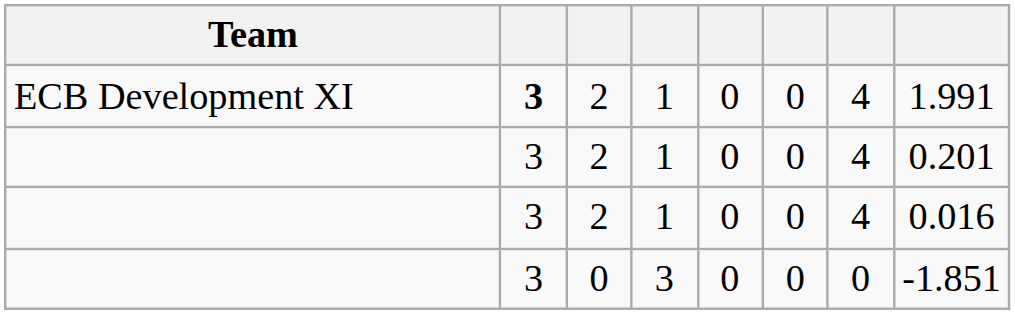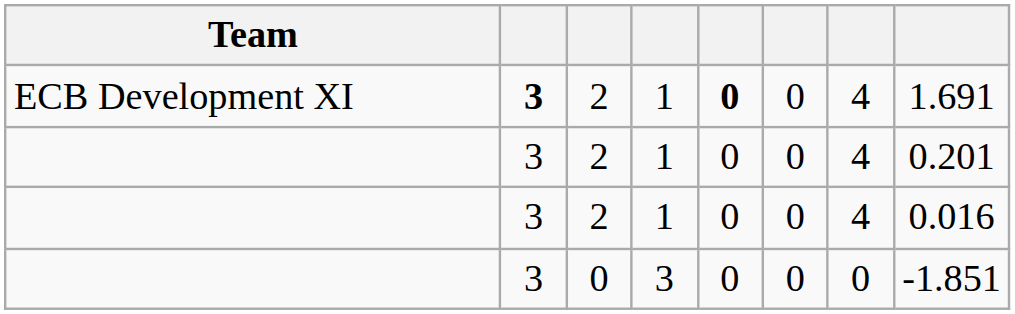ECB Development XI | column 5: normal -> bold
ECB Development XI | column 8: 1.991 -> 1.691
